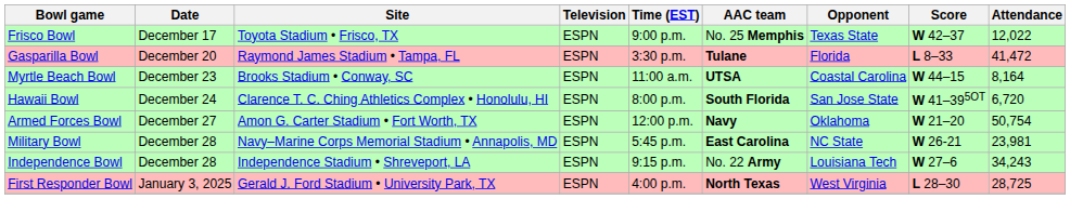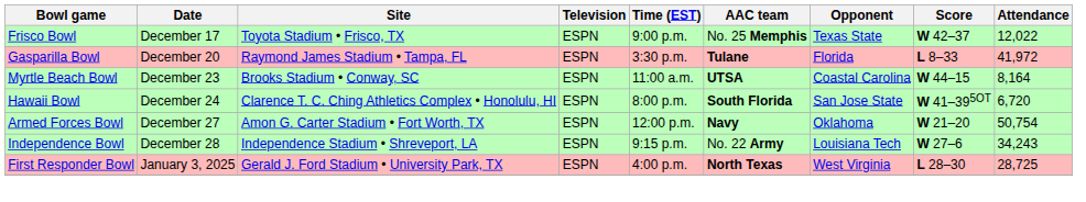Gasparilla Bowl | Attendance: 41,472 -> 41,972
- row: Military Bowl | December 28 | Navy–Marine Corps Memorial Stadium • Annapolis, MD | ESPN | 5:45 p.m. | East Carolina | NC State | W 26-21 | 23,981
